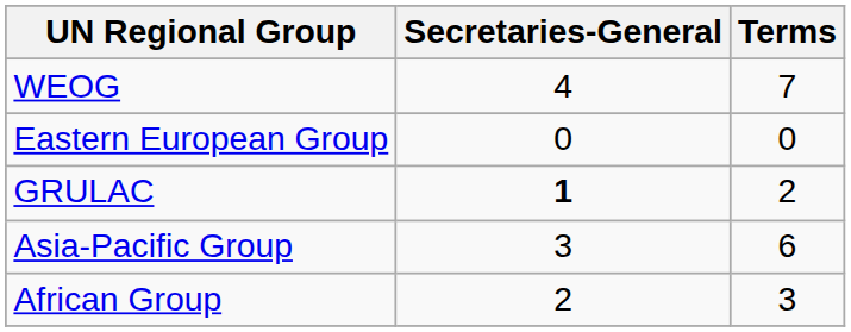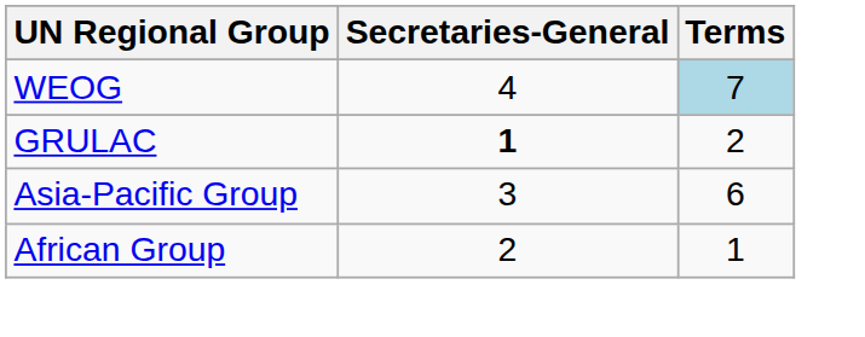WEOG | Terms: no background -> lightblue background
- row: Eastern European Group | 0 | 0
African Group | Terms: 3 -> 1
